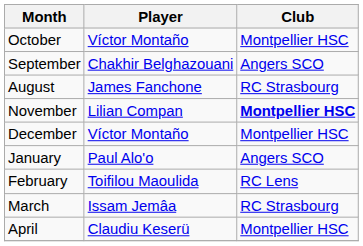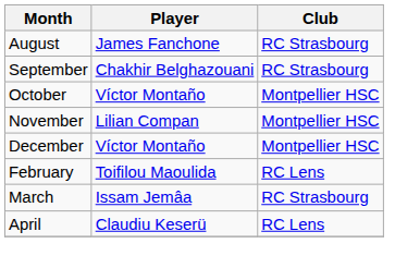rows swapped: August <-> October
September | Club: Angers SCO -> RC Strasbourg
November | Club: bold -> normal
- row: January | Paul Alo'o | Angers SCO
April | Club: Montpellier HSC -> RC Lens
